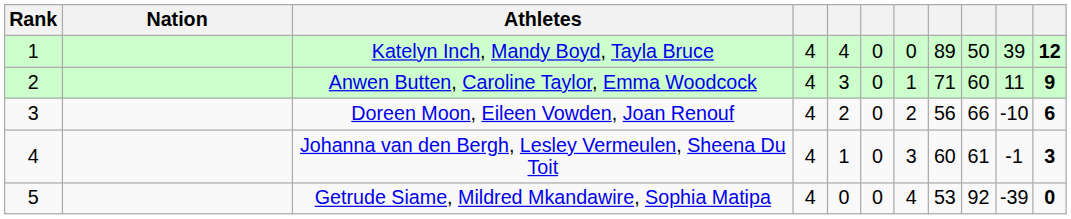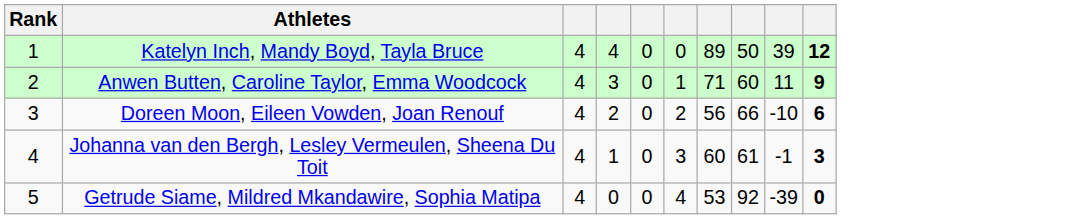- column: Nation
